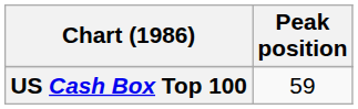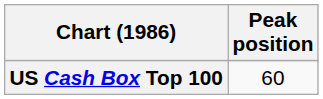US Cash Box Top 100 | Peak position: 59 -> 60
